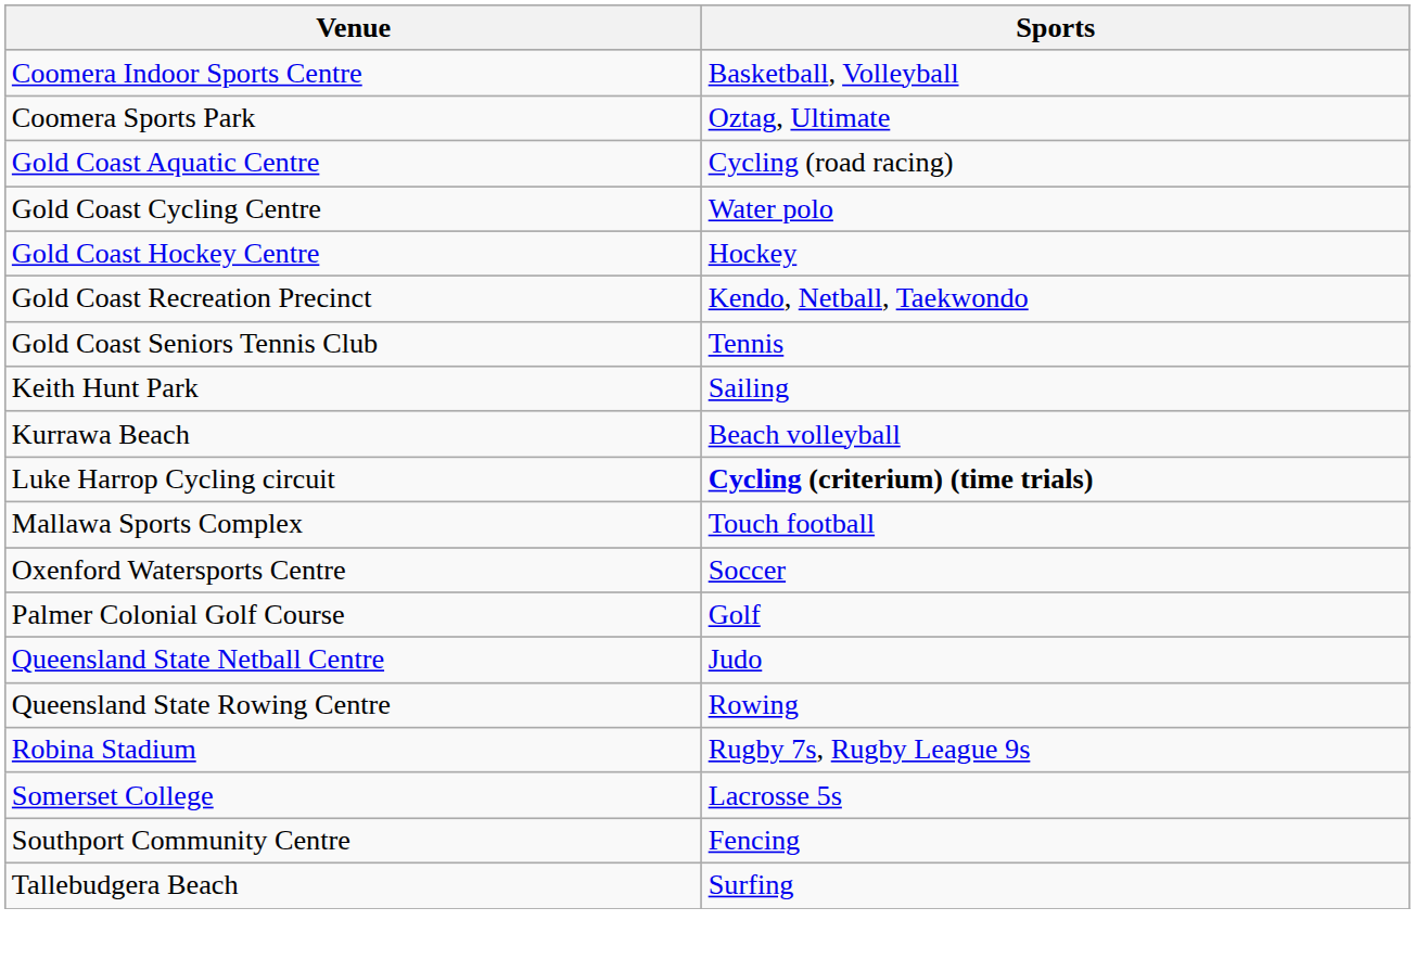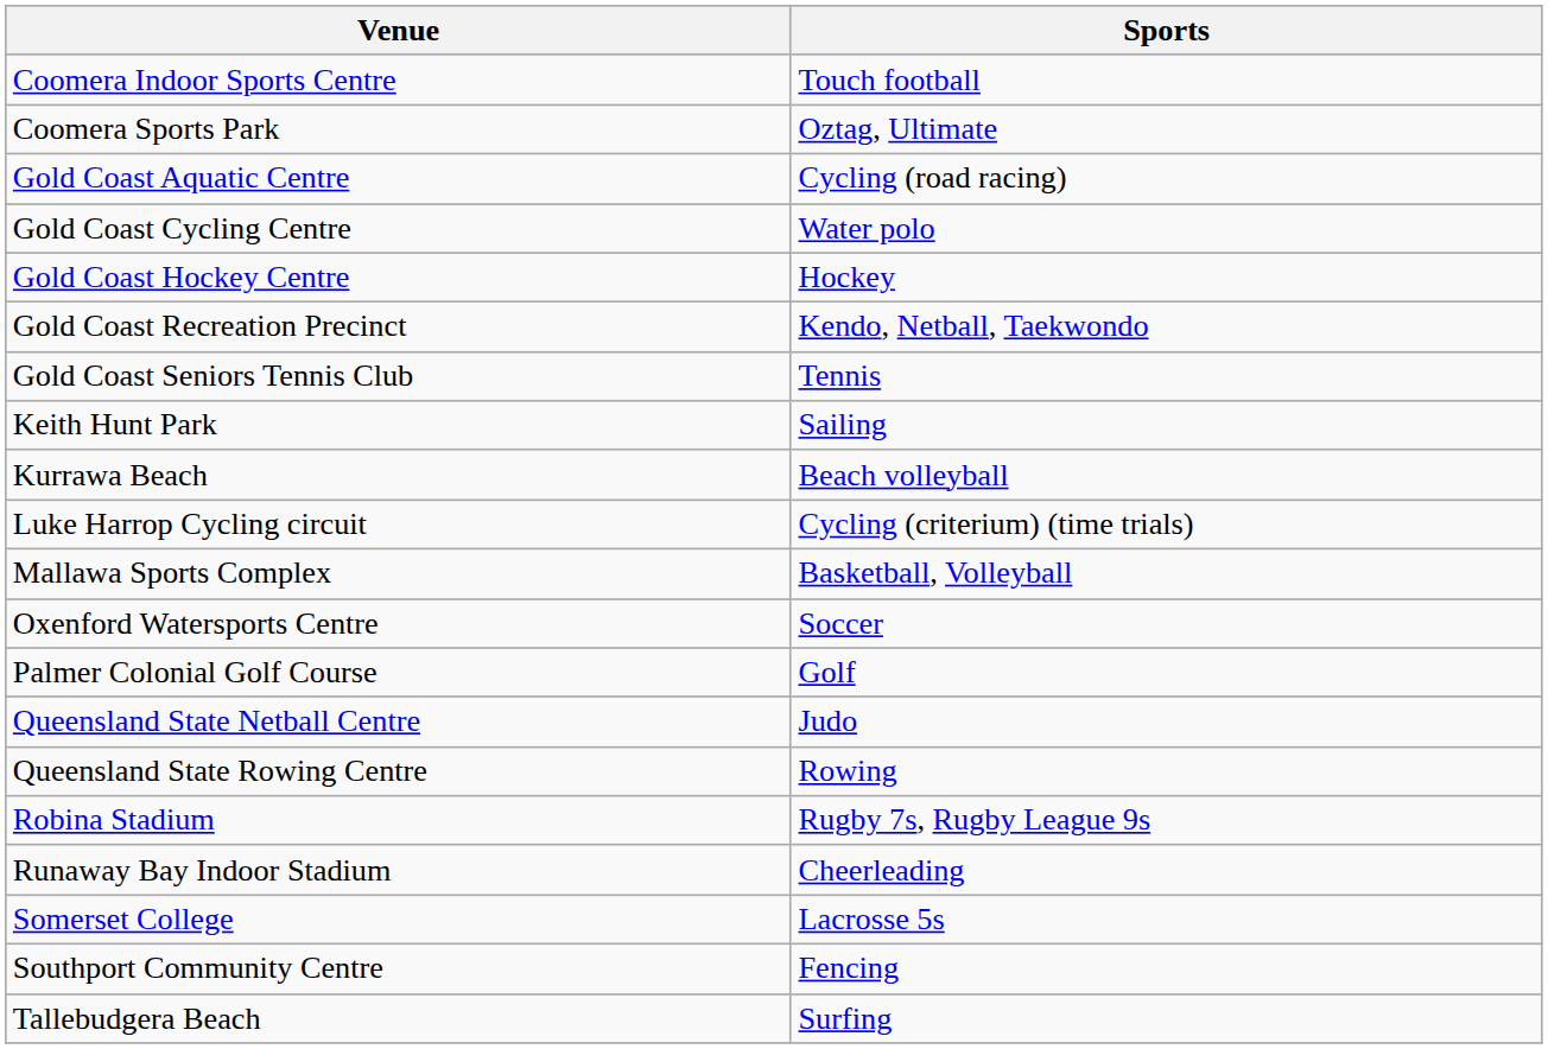Coomera Indoor Sports Centre | Sports: Basketball, Volleyball -> Touch football
Luke Harrop Cycling circuit | Sports: bold -> normal
Mallawa Sports Complex | Sports: Touch football -> Basketball, Volleyball
+ row: Runaway Bay Indoor Stadium | Cheerleading
